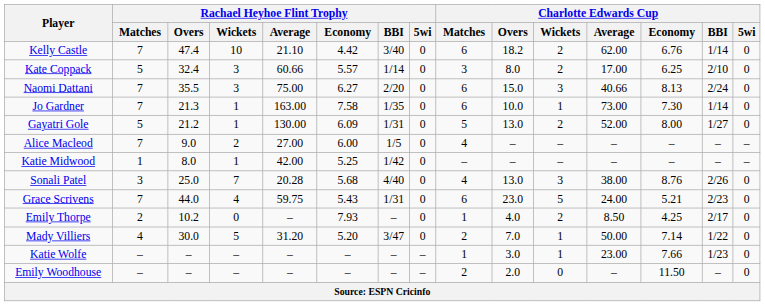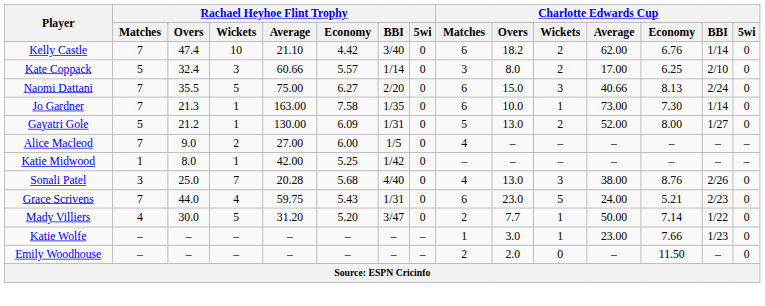Naomi Dattani | Rachael Heyhoe Flint Trophy / Wickets: 3 -> 5
- row: Emily Thorpe | 2 | 10.2 | 0 | – | 7.93 | – | 0 | 1 | 4.0 | 2 | 8.50 | 4.25 | 2/17 | 0
Mady Villiers | Charlotte Edwards Cup / Overs: 7.0 -> 7.7
